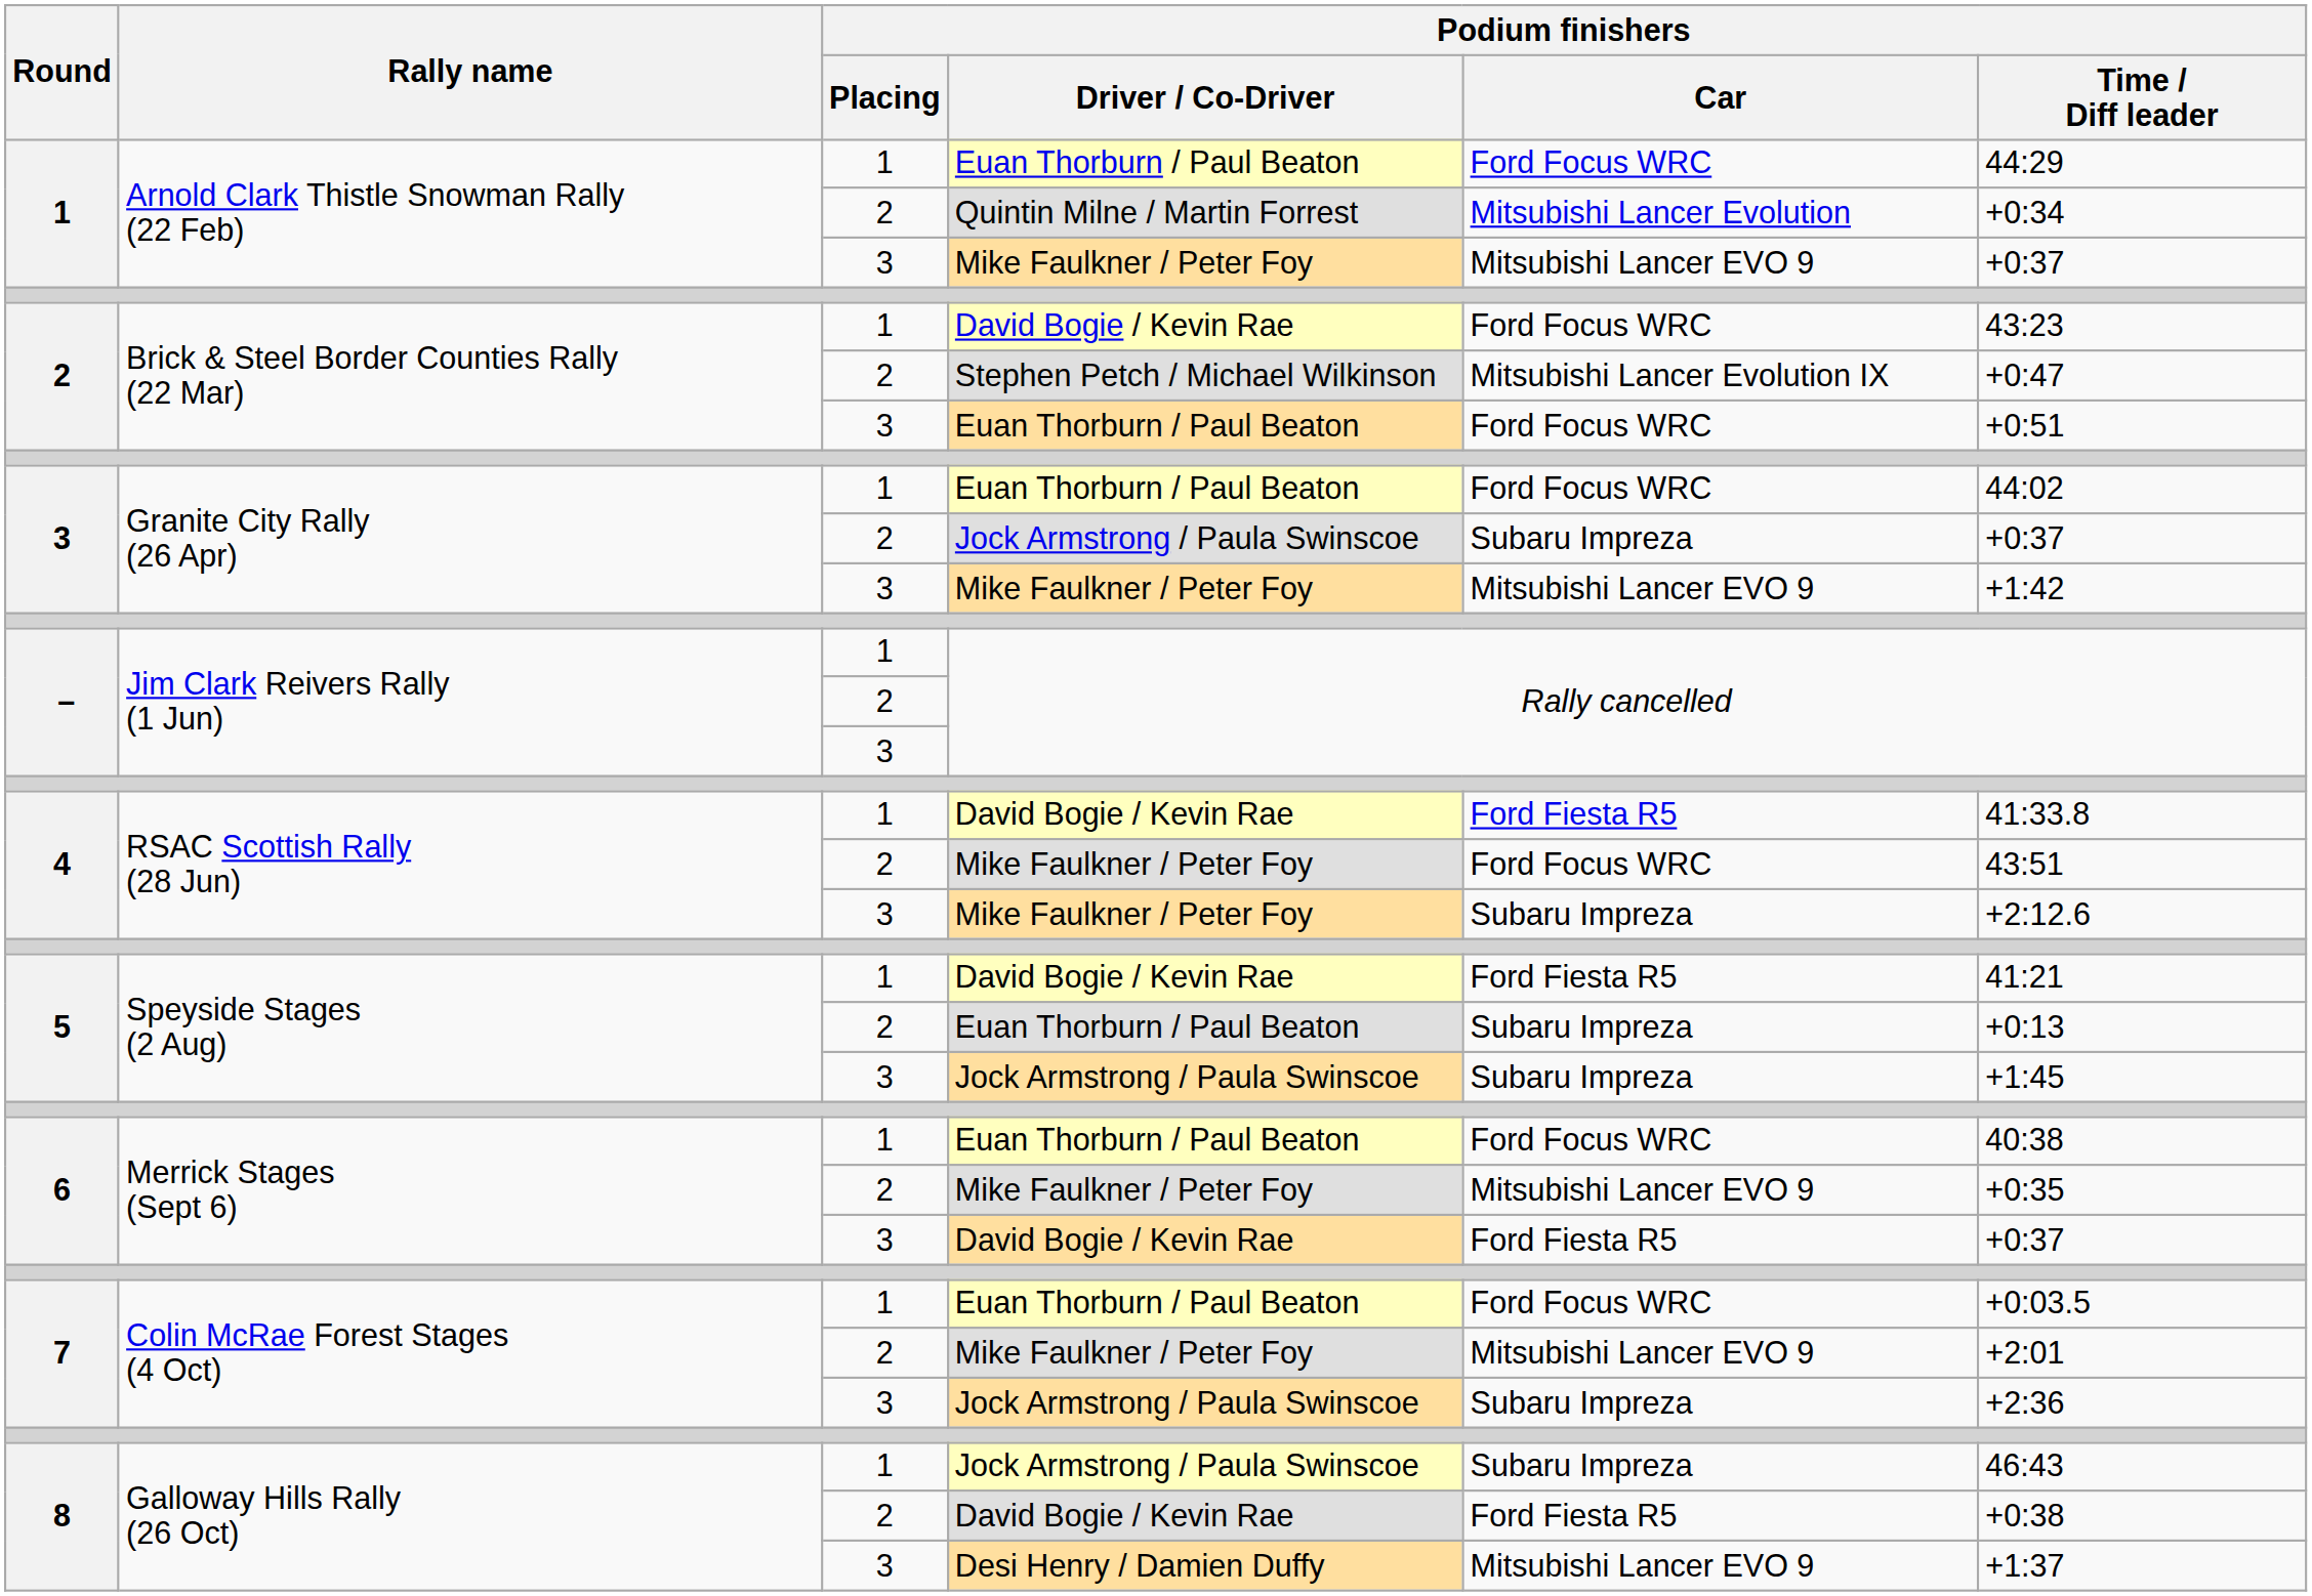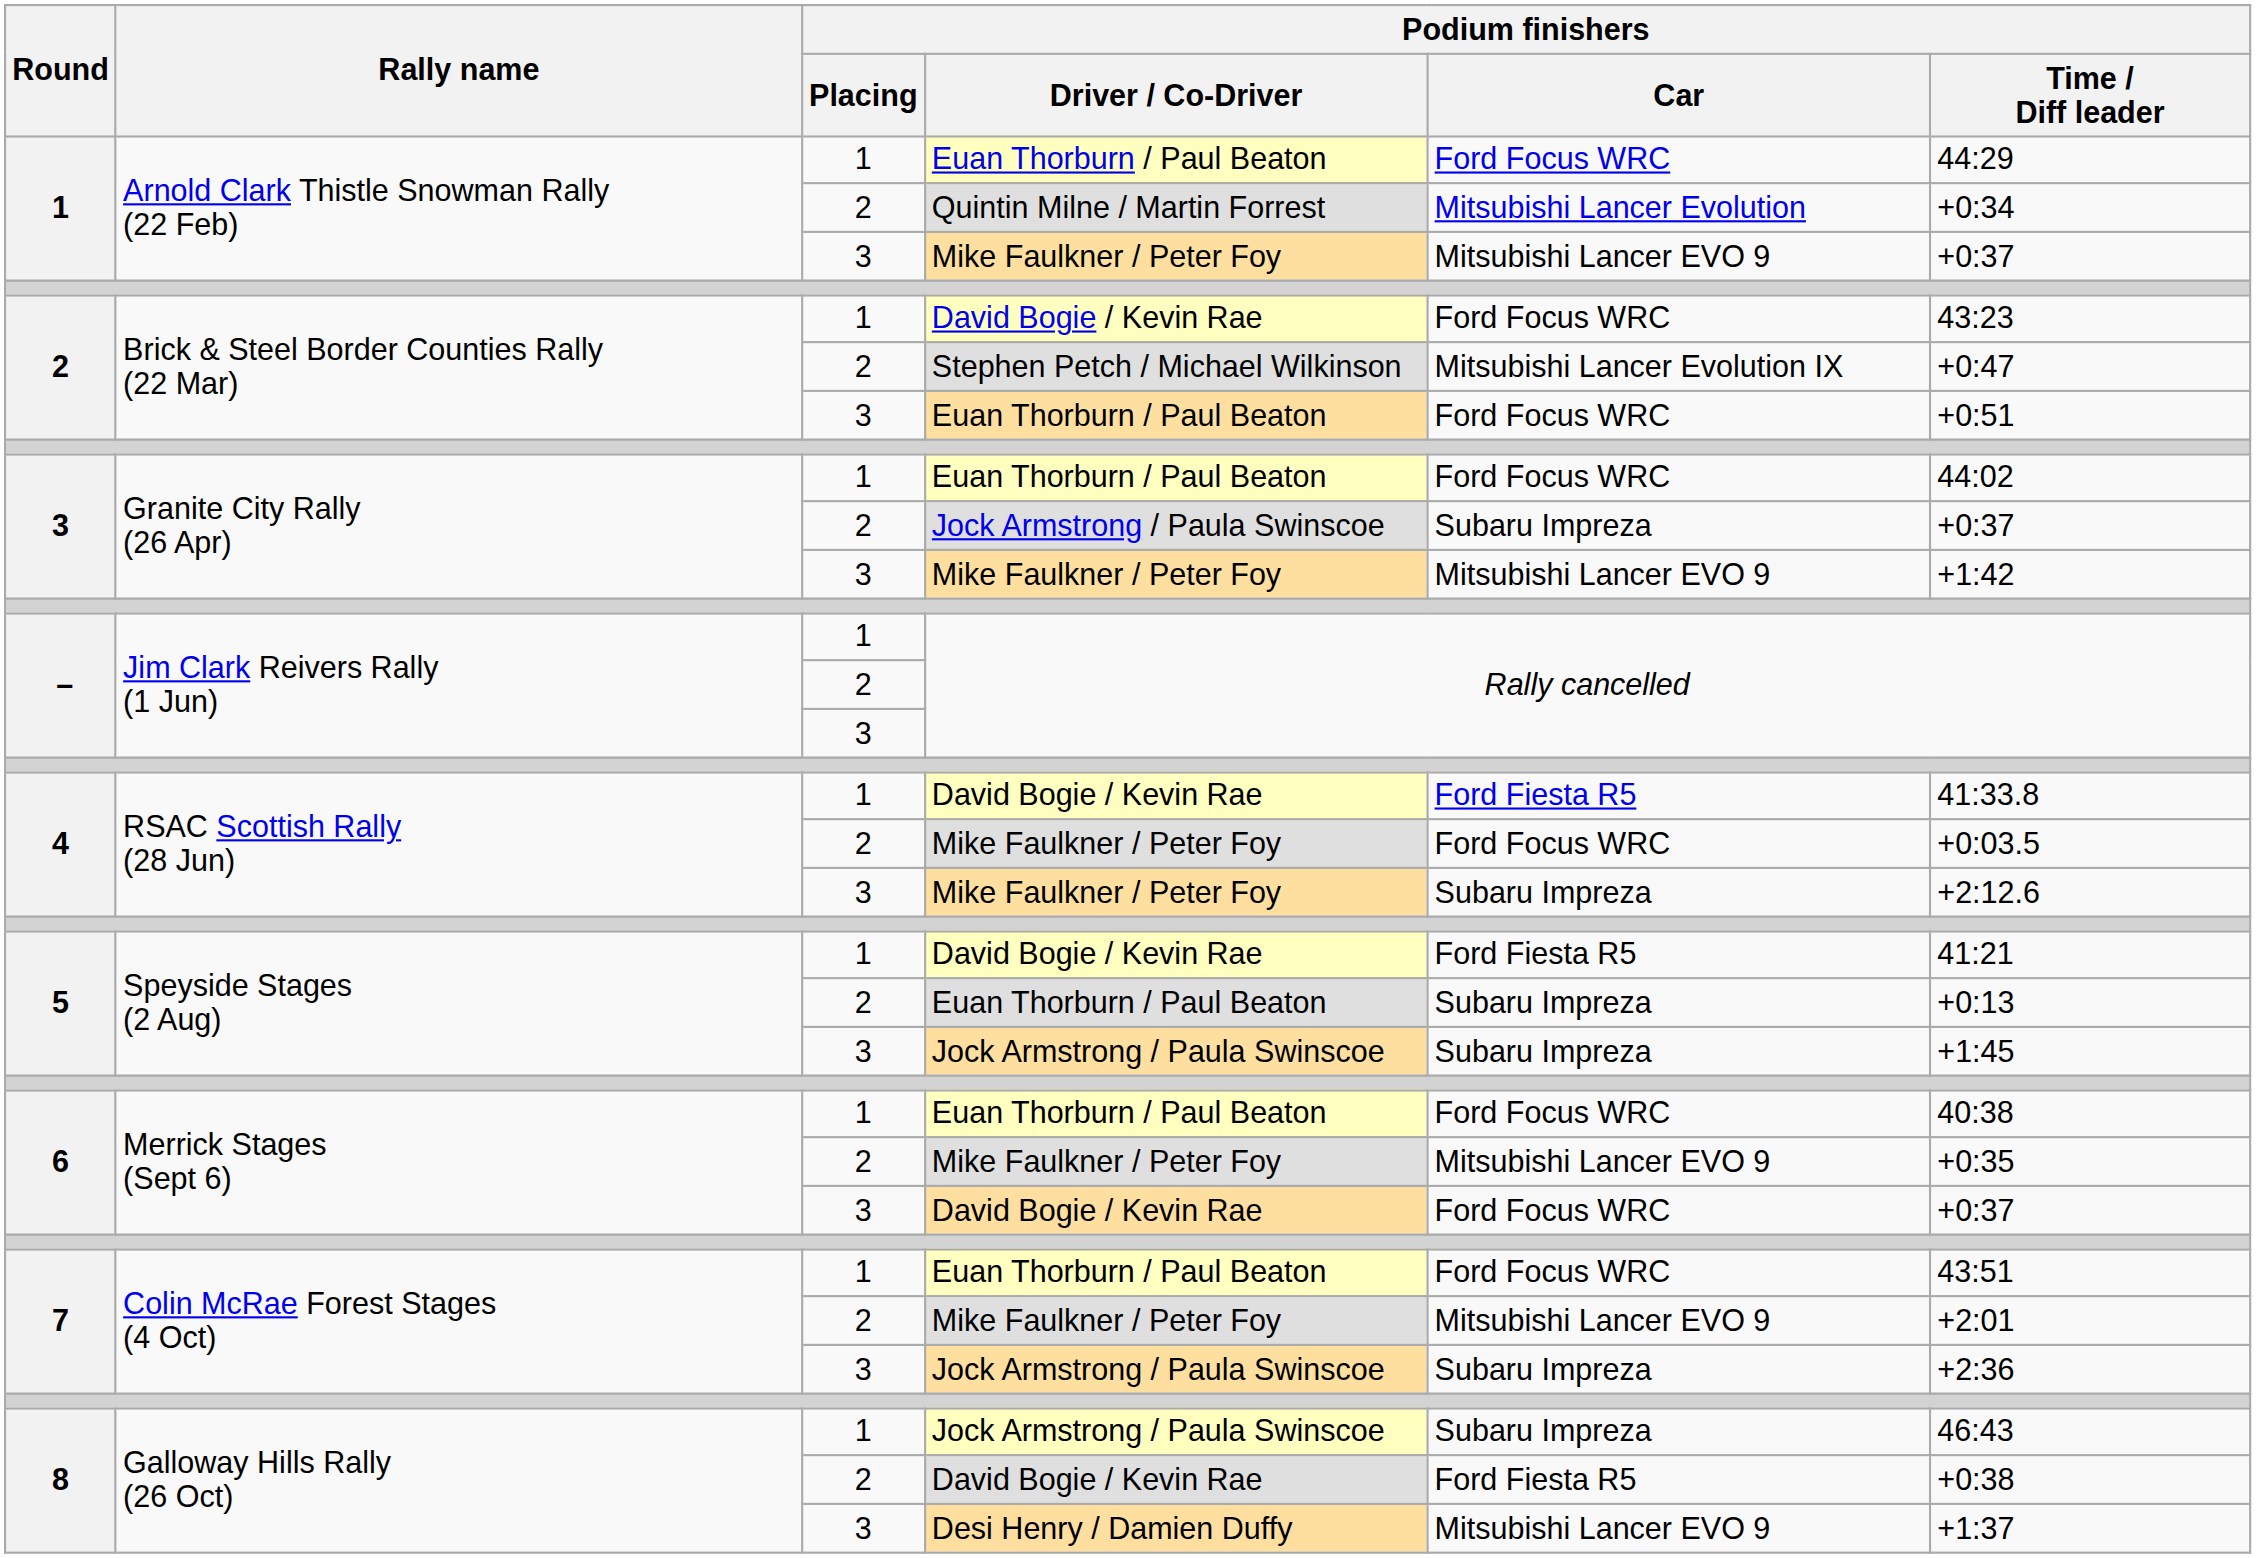4 / 2 | Podium finishers / Time / Diff leader: 43:51 -> +0:03.5
6 / 3 | Podium finishers / Car: Ford Fiesta R5 -> Ford Focus WRC
7 / 1 | Podium finishers / Time / Diff leader: +0:03.5 -> 43:51
